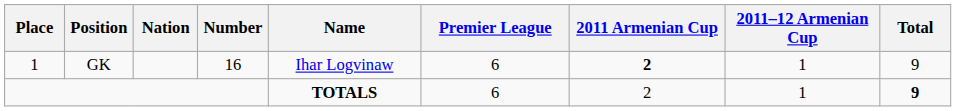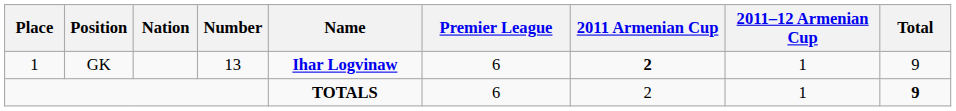GK | Number: 16 -> 13
GK | Name: normal -> bold
